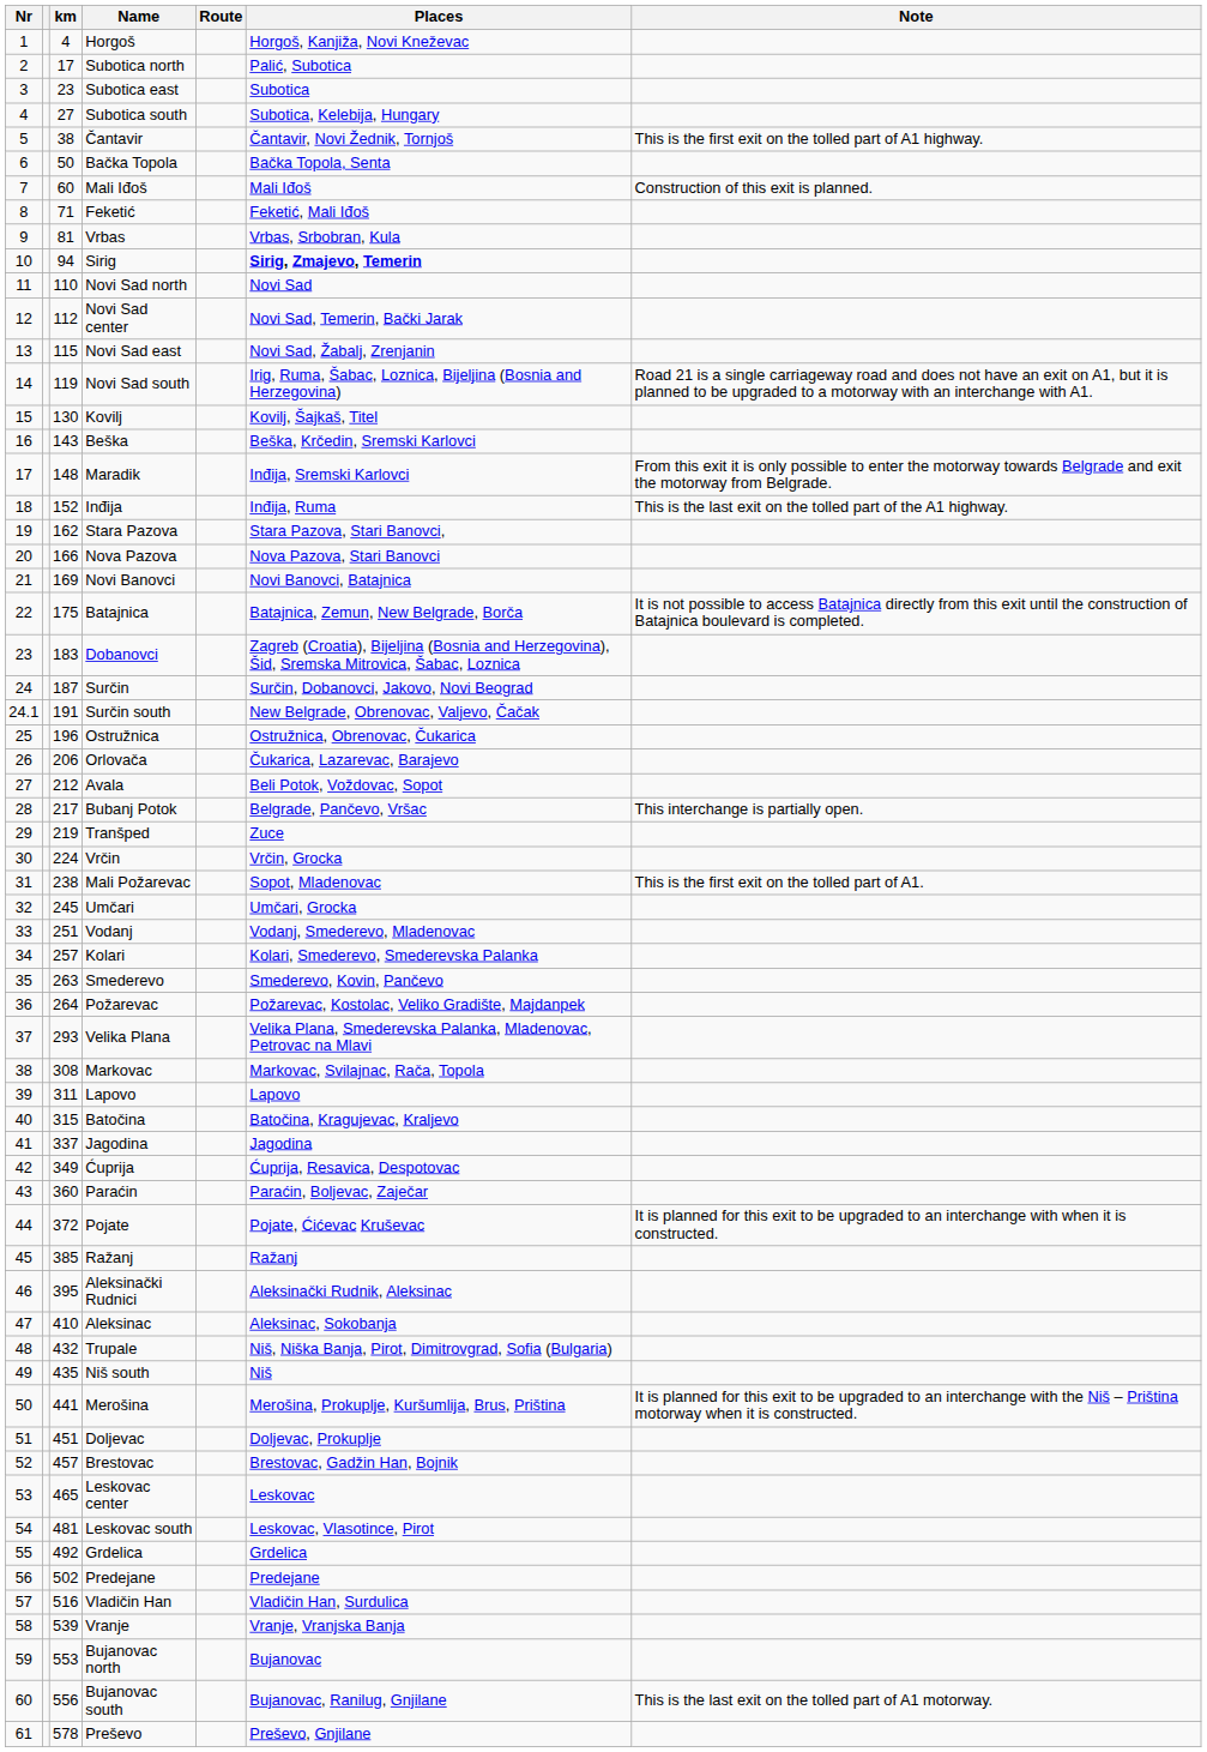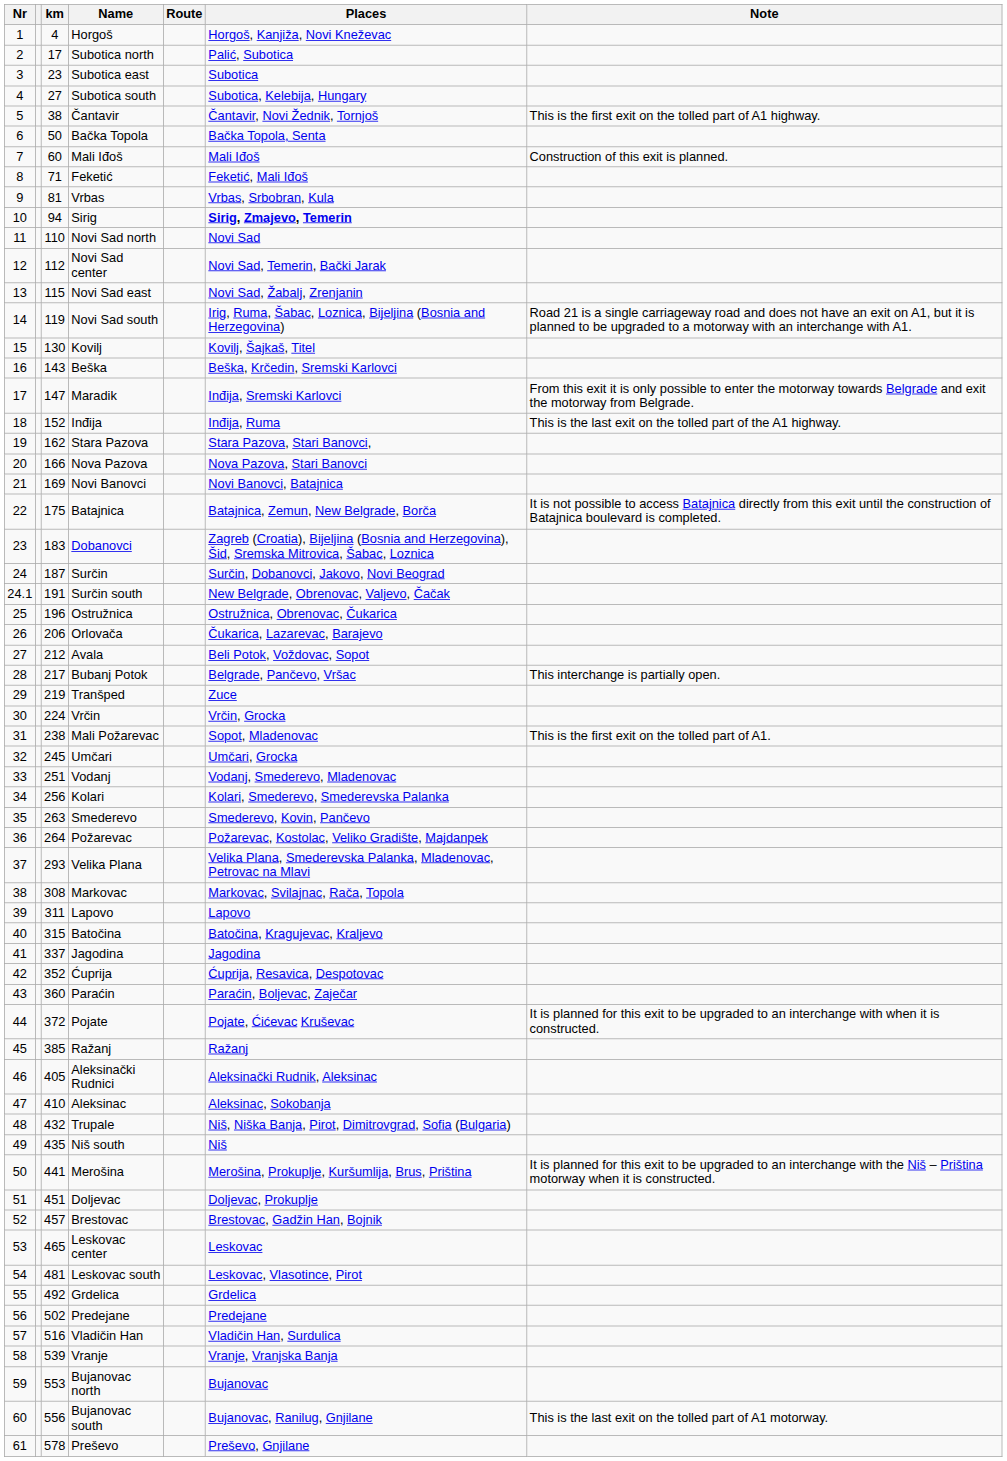Maradik | km: 148 -> 147
Kolari | km: 257 -> 256
Ćuprija | km: 349 -> 352
Aleksinački Rudnici | km: 395 -> 405
